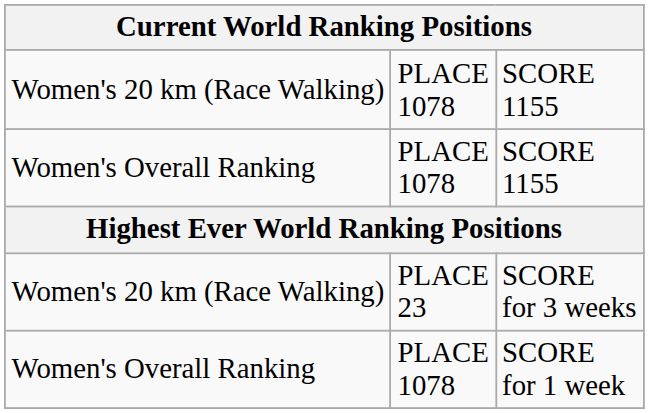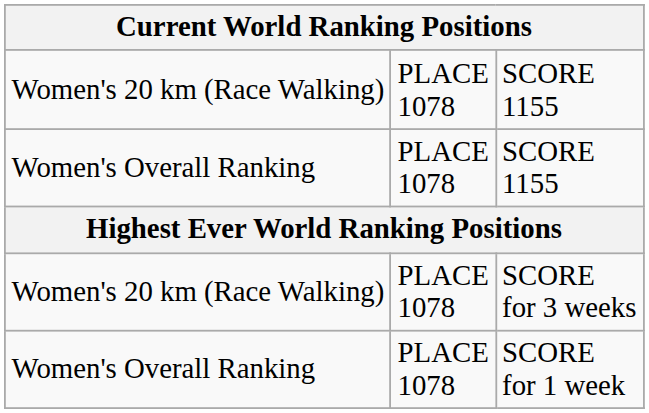SCORE for 3 weeks | column 2: PLACE 23 -> PLACE 1078
